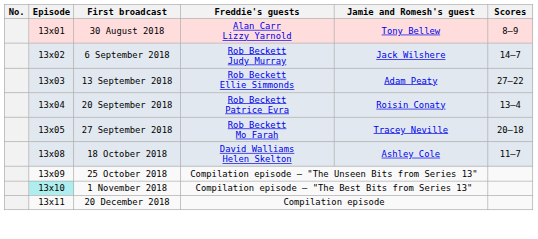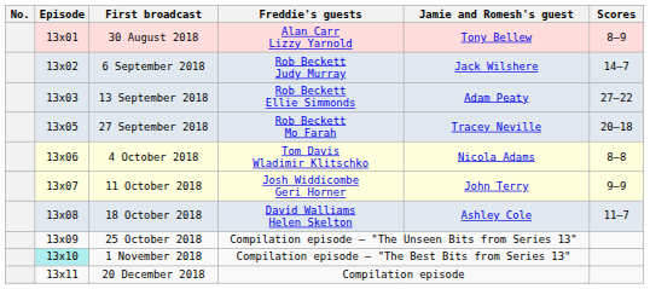- row: 13x04 | 20 September 2018 | Rob Beckett Patrice Evra | Roisin Conaty | 13–4
+ row: 13x06 | 4 October 2018 | Tom Davis Wladimir Klitschko | Nicola Adams | 8–8
+ row: 13x07 | 11 October 2018 | Josh Widdicombe Geri Horner | John Terry | 9–9
